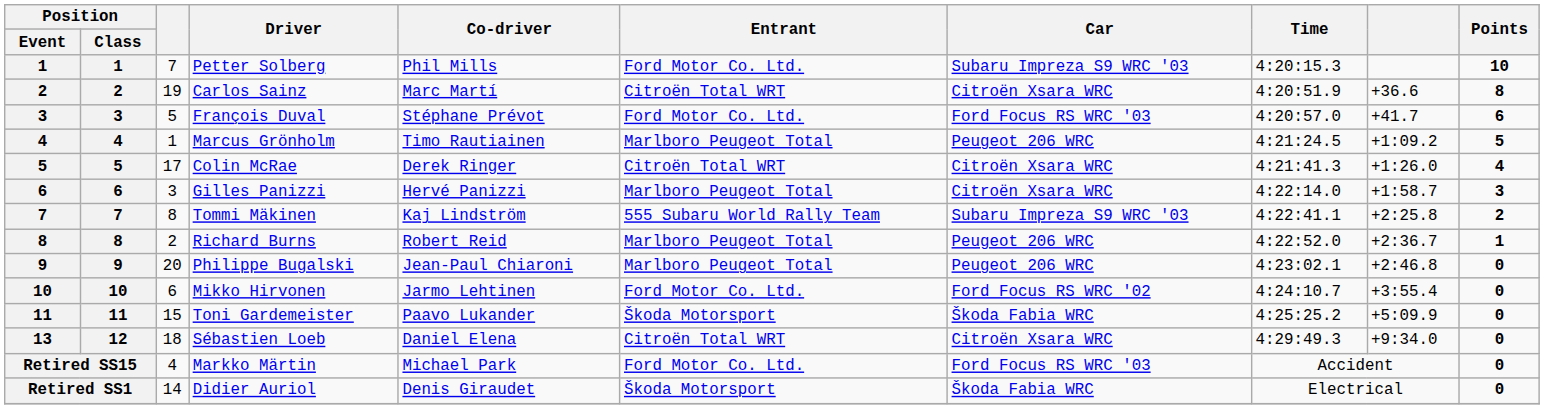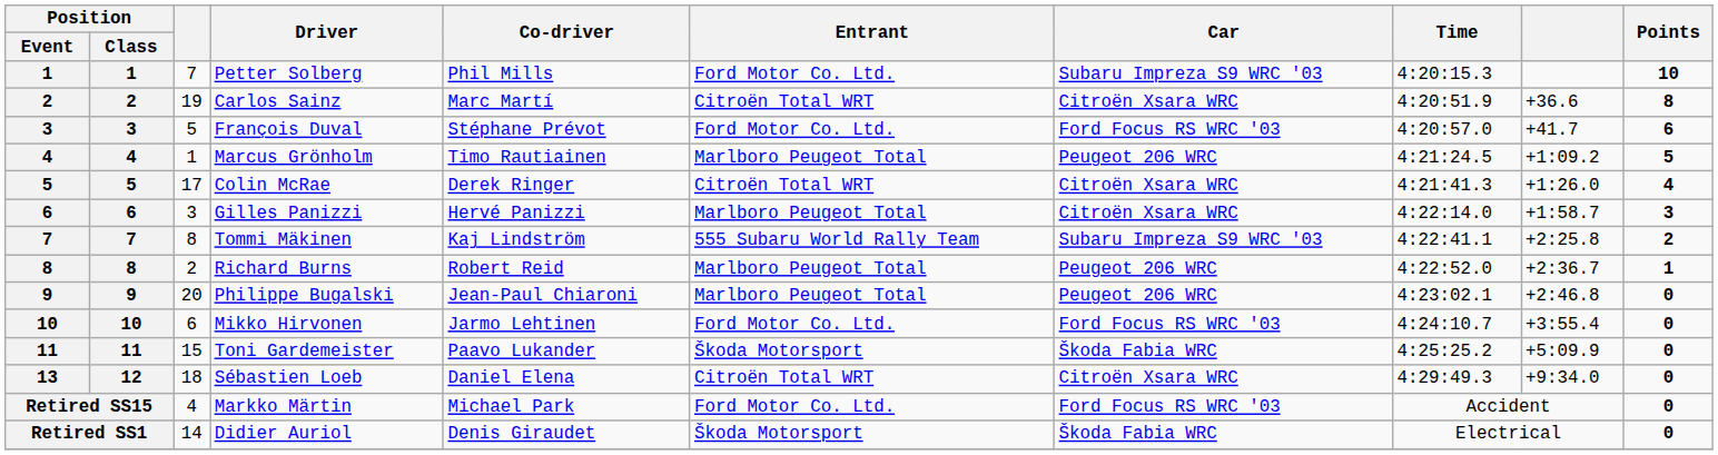Mikko Hirvonen | Car: Ford Focus RS WRC '02 -> Ford Focus RS WRC '03
